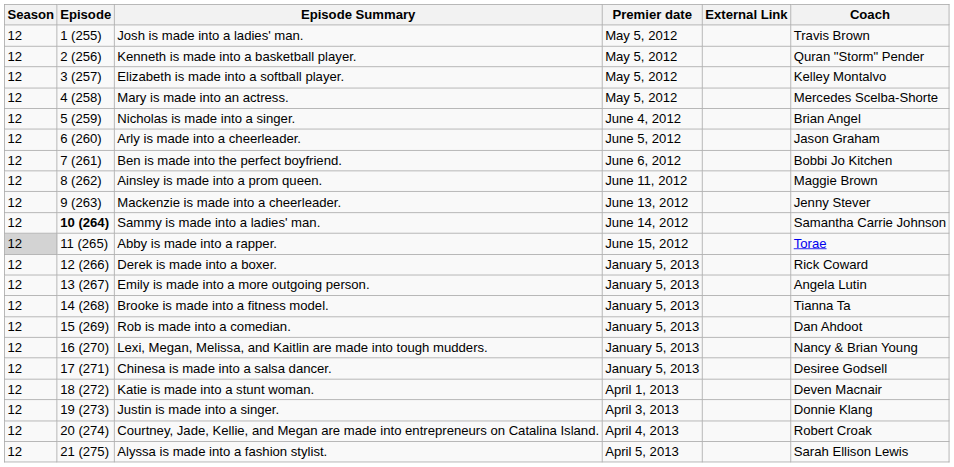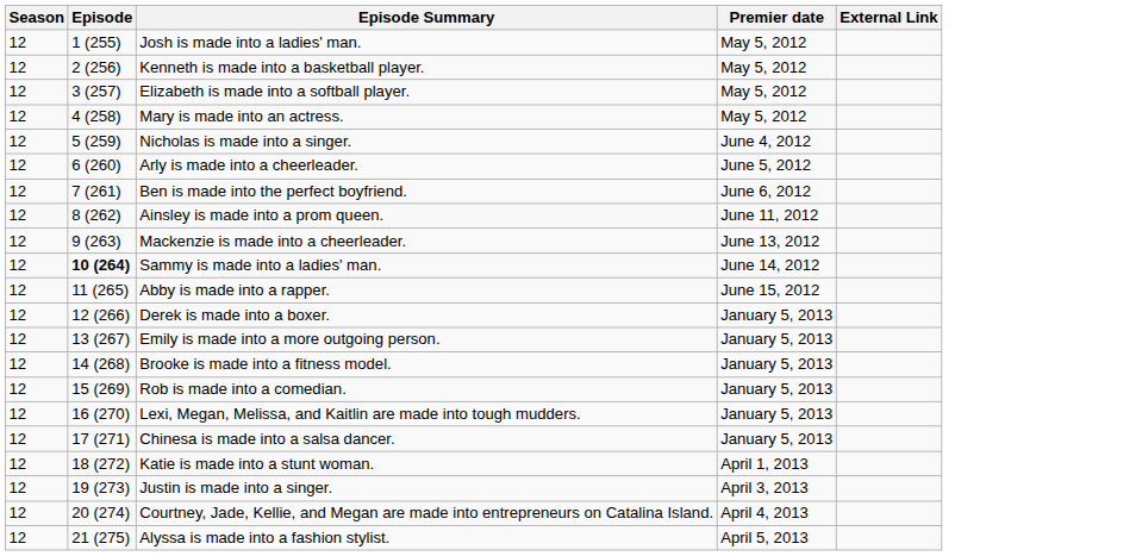- column: Coach | Travis Brown | Quran "Storm" Pender | Kelley Montalvo | Mercedes Scelba-Shorte | Brian Angel | Jason Graham | Bobbi Jo Kitchen | Maggie Brown | Jenny Stever | Samantha Carrie Johnson | Torae | Rick Coward | Angela Lutin | Tianna Ta | Dan Ahdoot | Nancy & Brian Young | Desiree Godsell | Deven Macnair | Donnie Klang | Robert Croak | Sarah Ellison Lewis
Abby is made into a rapper. | Season: lightgrey background -> no background
